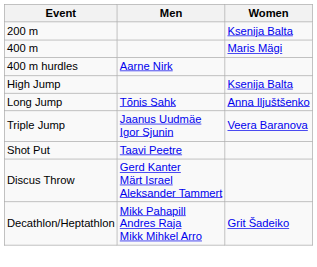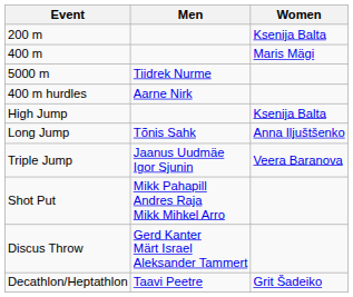+ row: 5000 m | Tiidrek Nurme
Shot Put | Men: Taavi Peetre -> Mikk Pahapill Andres Raja Mikk Mihkel Arro
Decathlon/Heptathlon | Men: Mikk Pahapill Andres Raja Mikk Mihkel Arro -> Taavi Peetre
